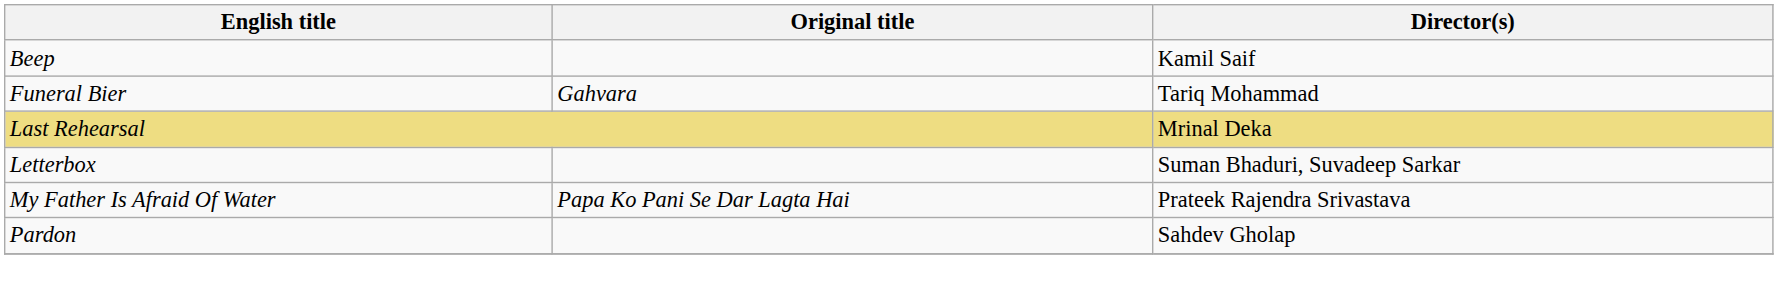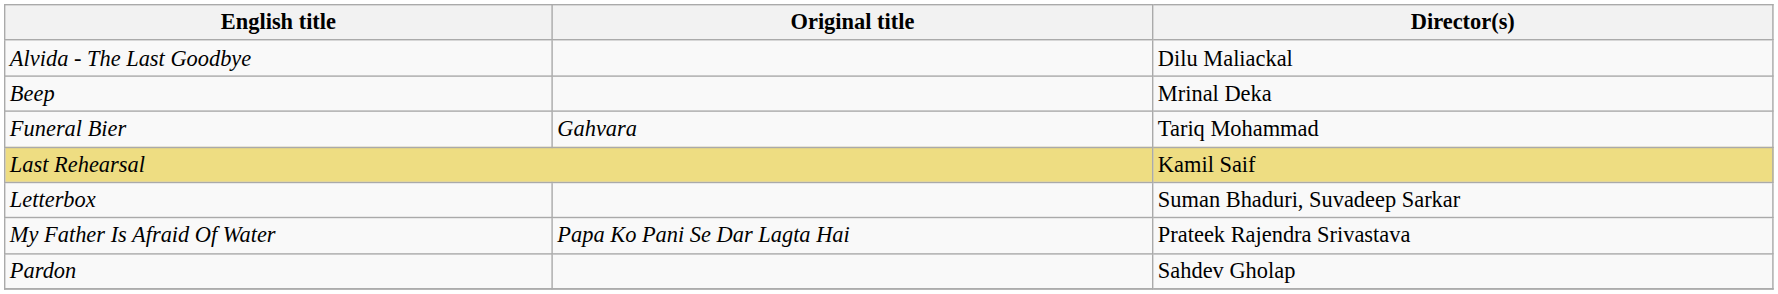+ row: Alvida - The Last Goodbye | Dilu Maliackal
Beep | Director(s): Kamil Saif -> Mrinal Deka
Last Rehearsal | Director(s): Mrinal Deka -> Kamil Saif
